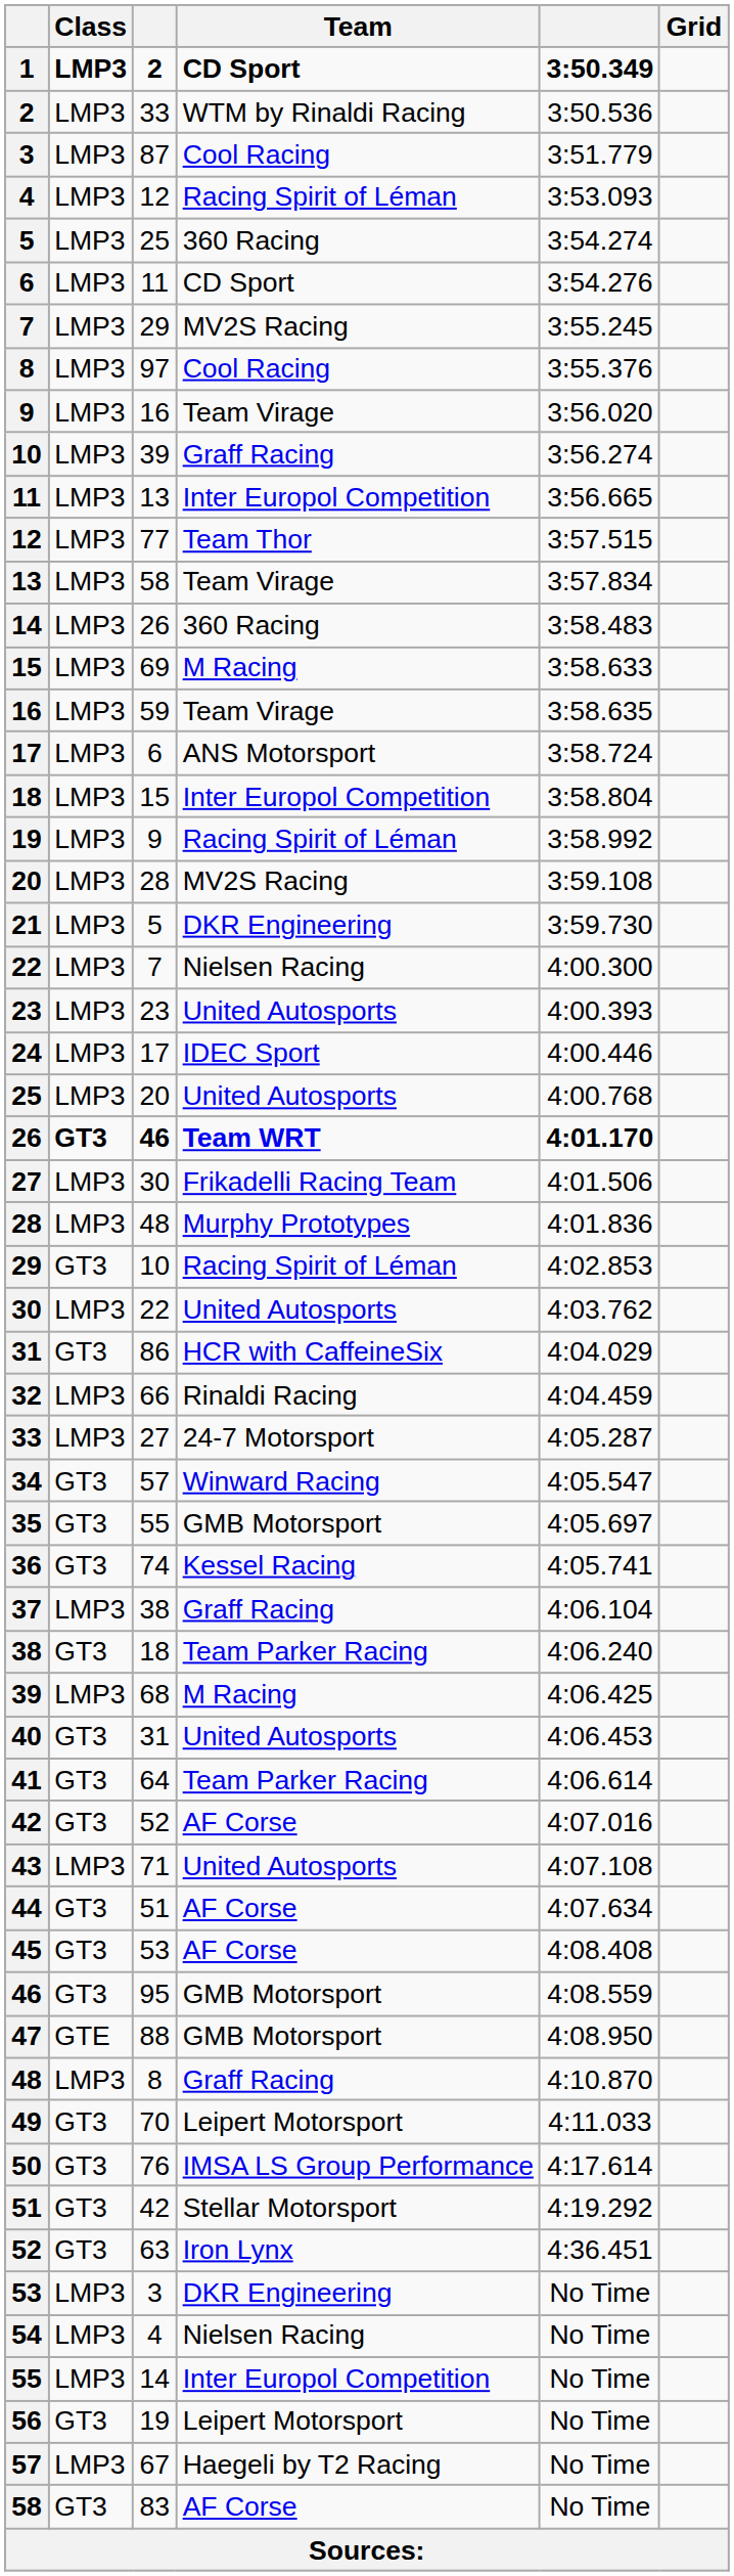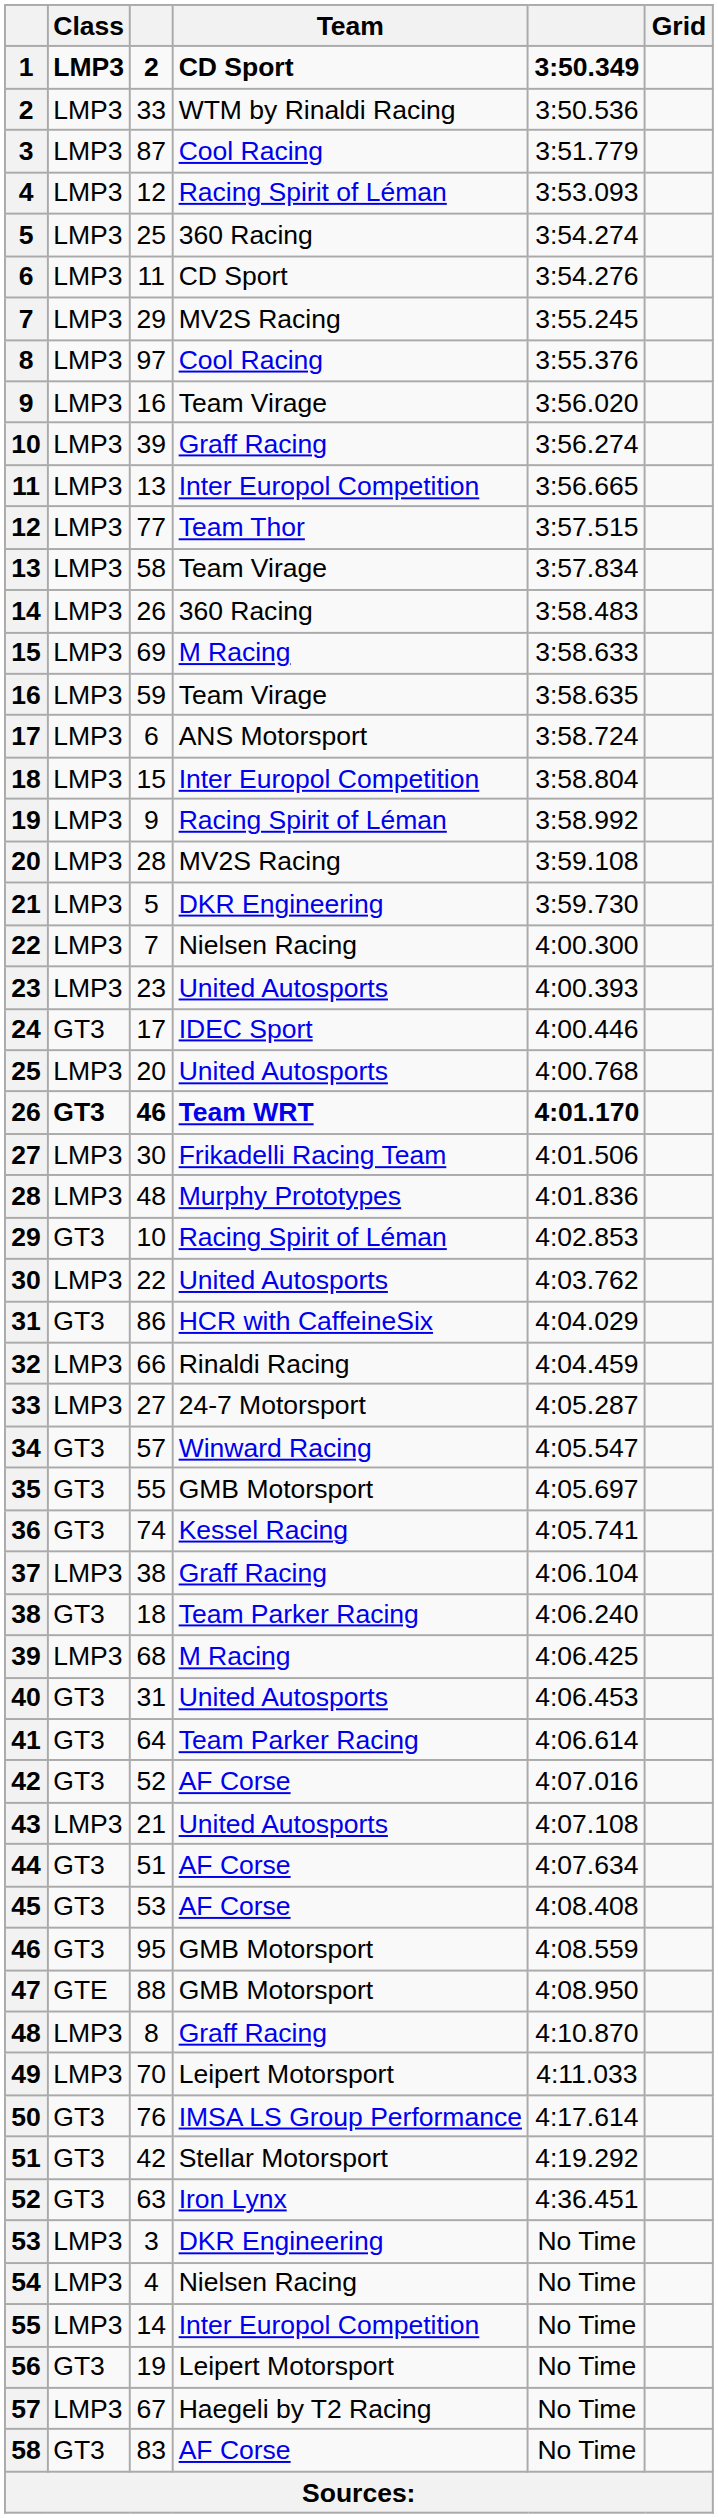24 | Class: LMP3 -> GT3
43 | column 3: 71 -> 21
49 | Class: GT3 -> LMP3
